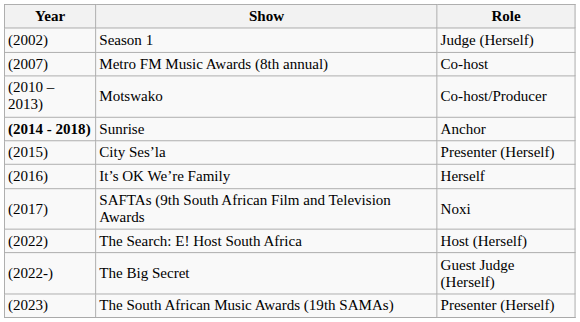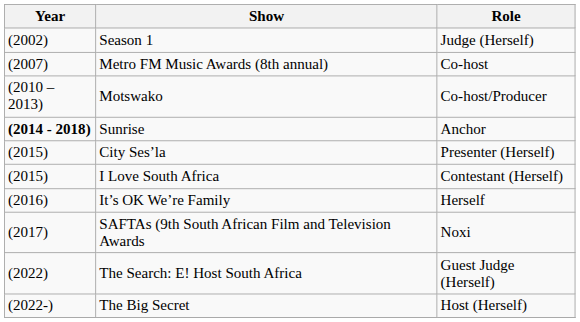+ row: (2015) | I Love South Africa | Contestant (Herself)
The Search: E! Host South Africa | Role: Host (Herself) -> Guest Judge (Herself)
The Big Secret | Role: Guest Judge (Herself) -> Host (Herself)
- row: (2023) | The South African Music Awards (19th SAMAs) | Presenter (Herself)
